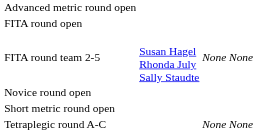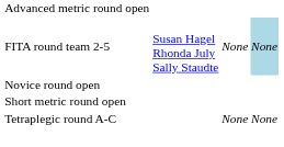- row: FITA round open
FITA round team 2-5 | column 4: no background -> lightblue background
